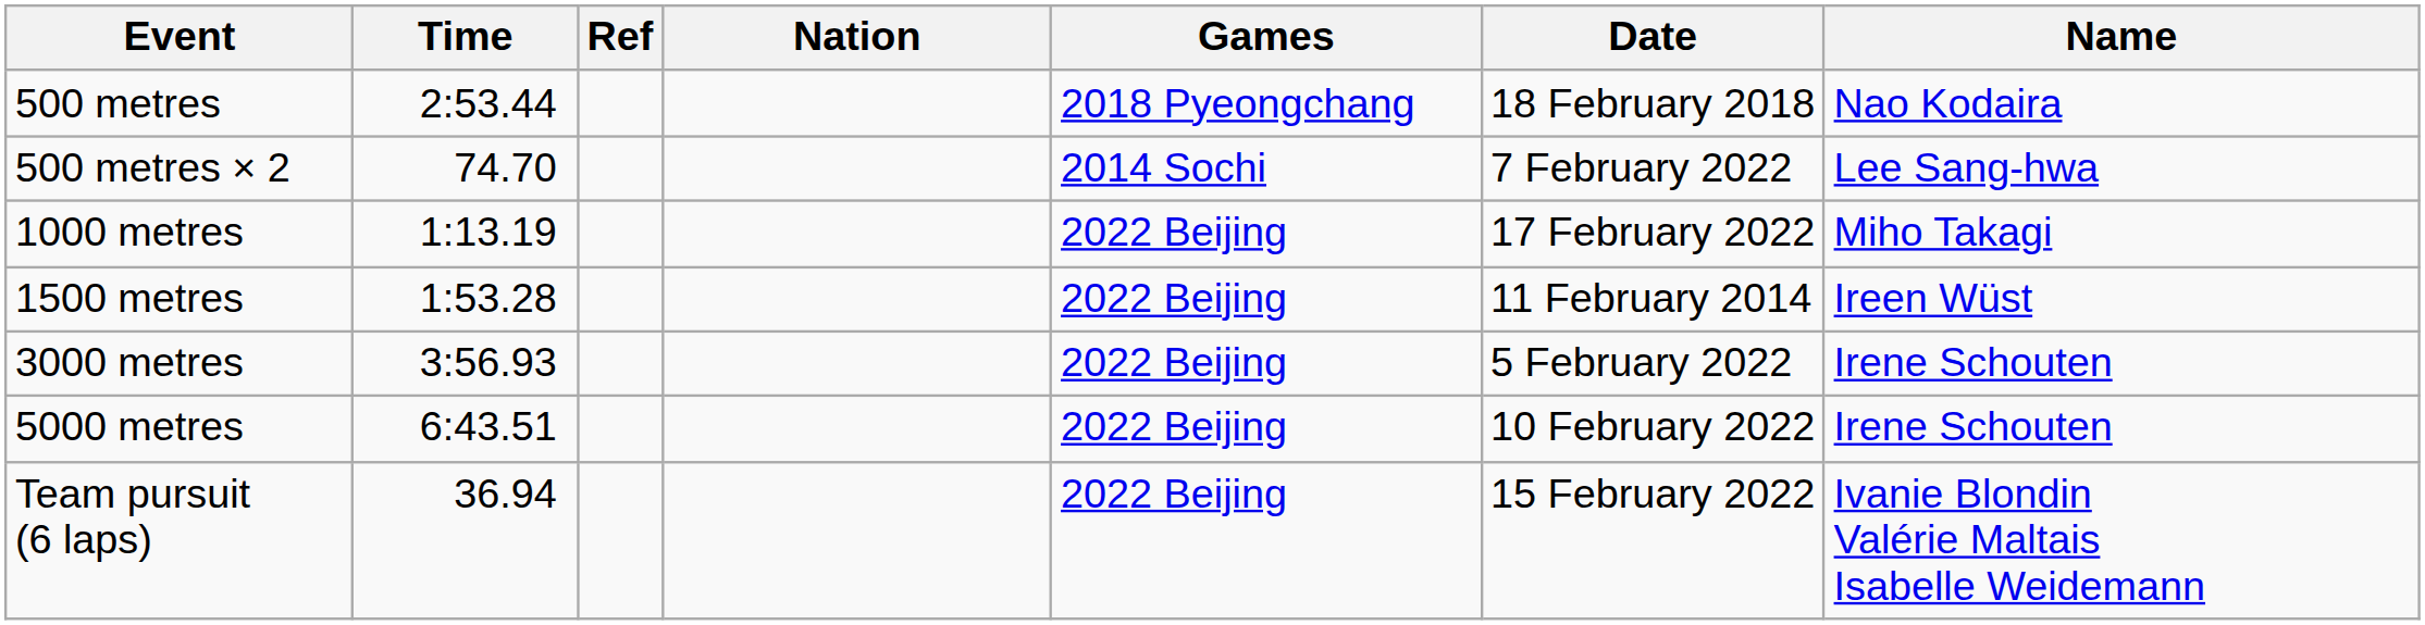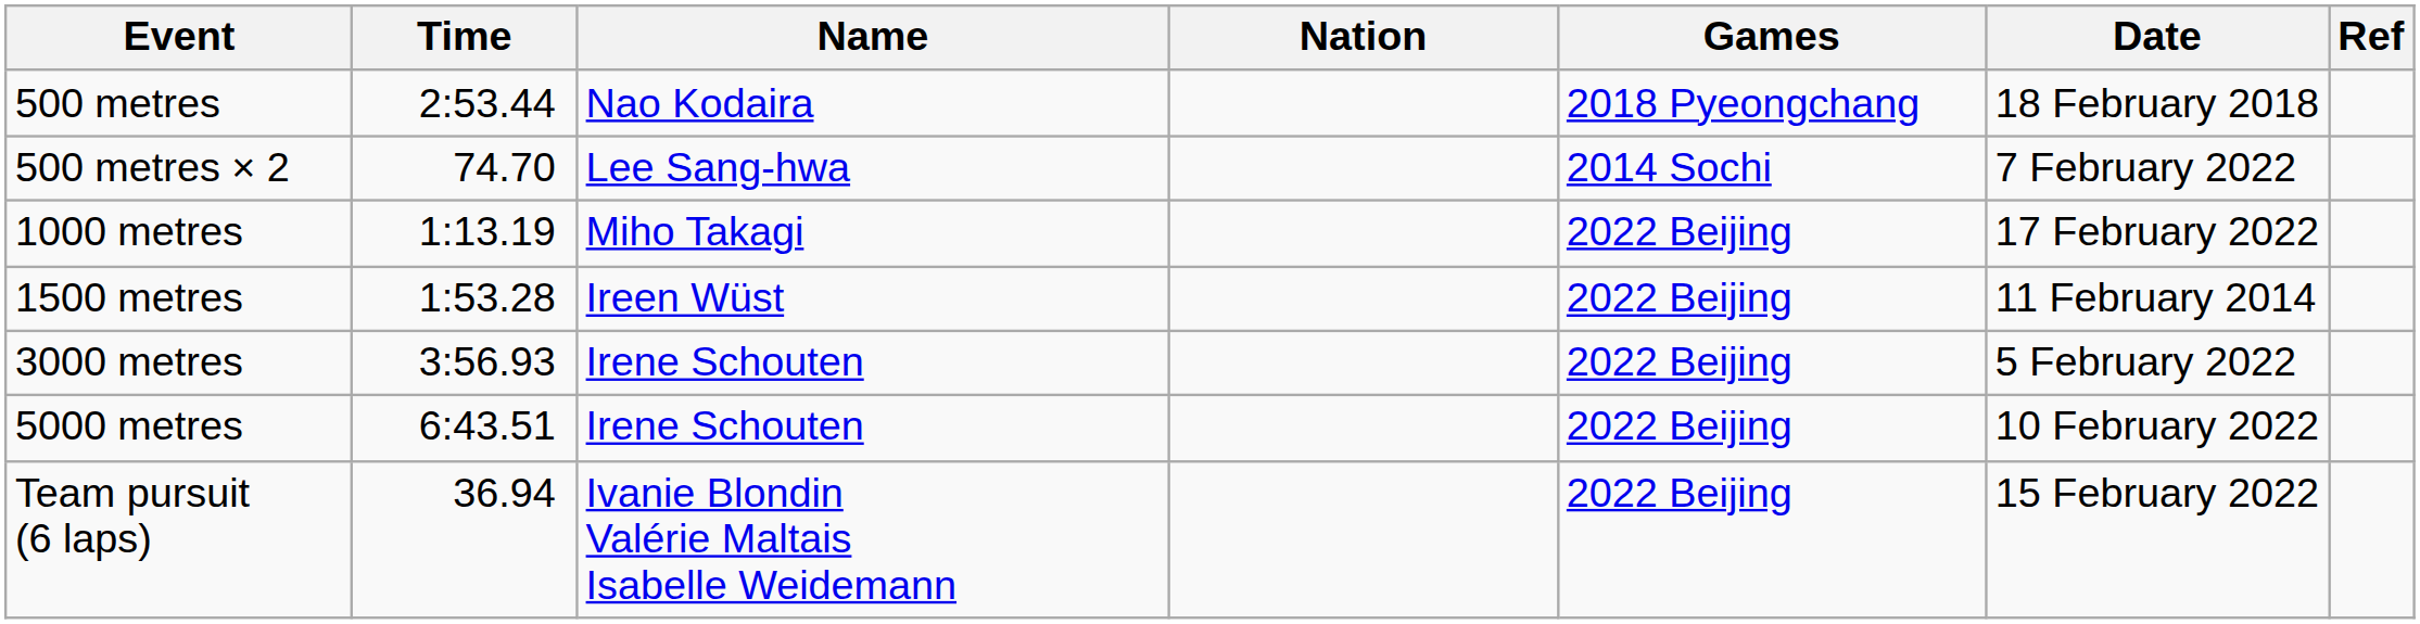columns swapped: Name <-> Ref
